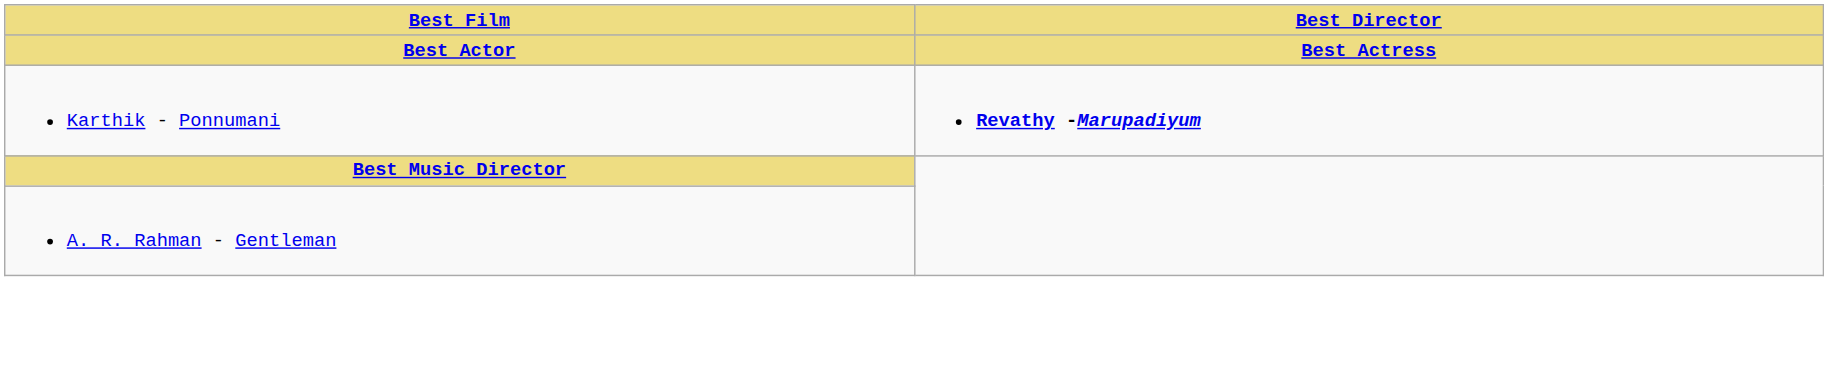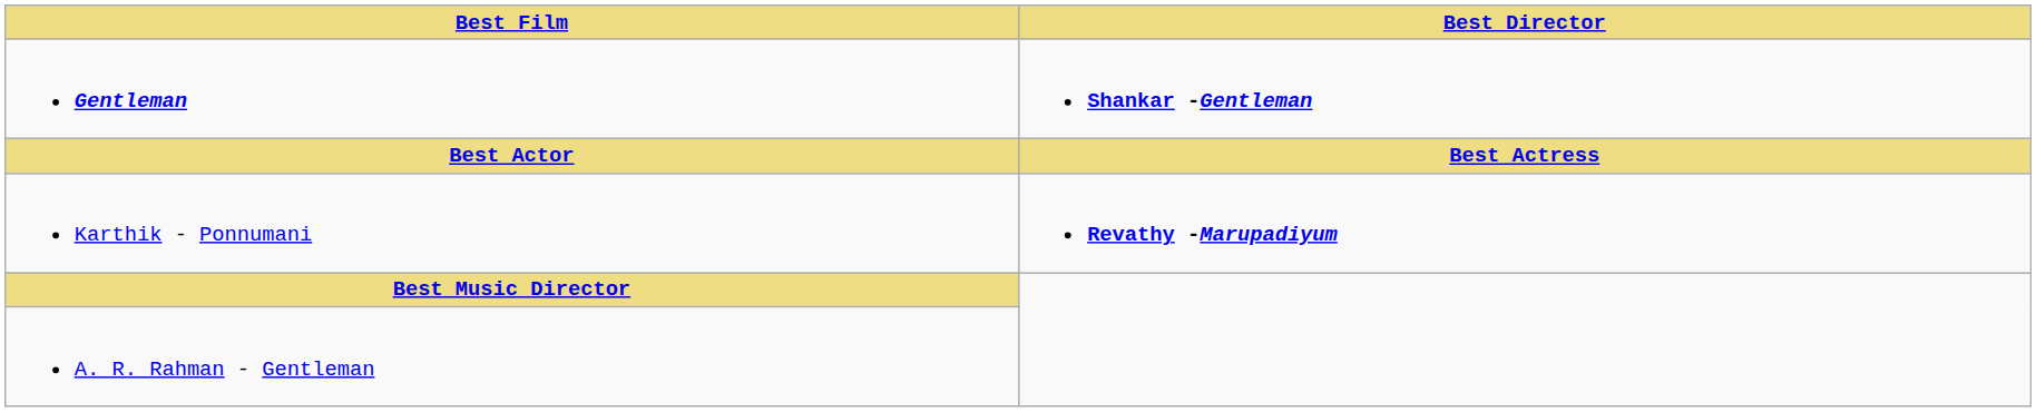+ row: Gentleman | Shankar -Gentleman
